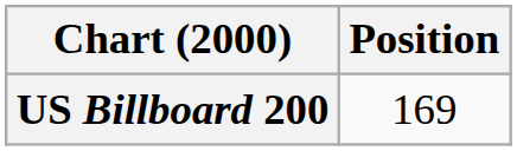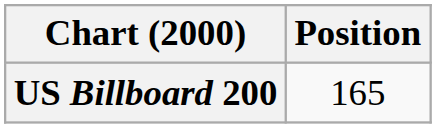US Billboard 200 | Position: 169 -> 165
